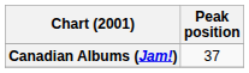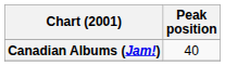Canadian Albums (Jam!) | Peak position: 37 -> 40
